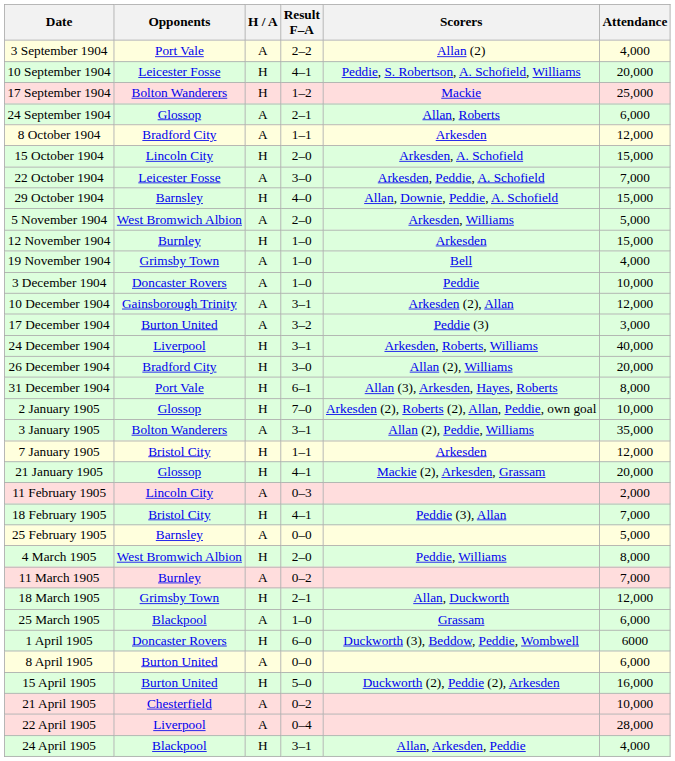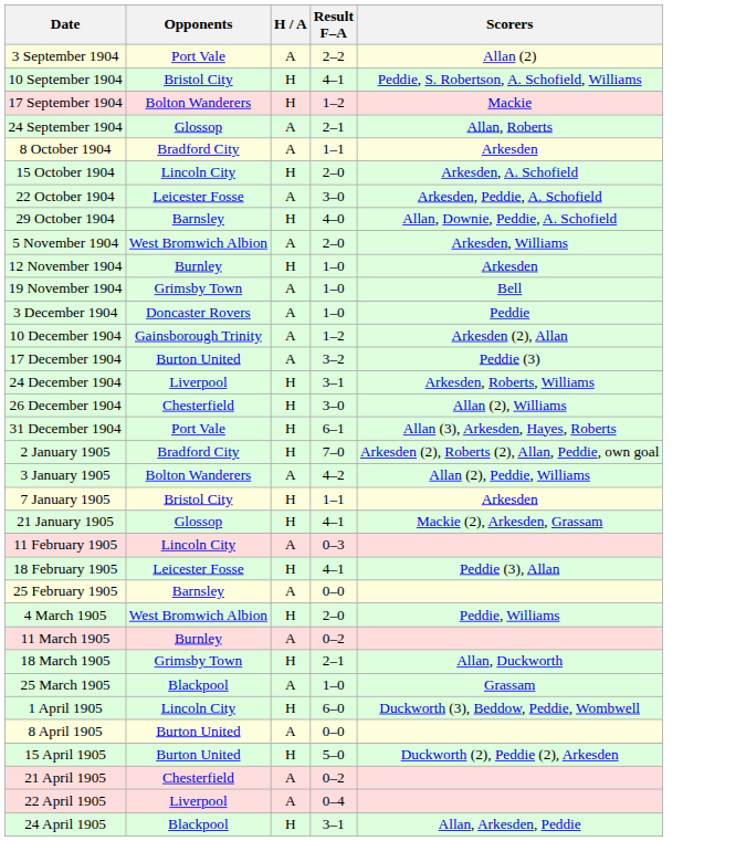- column: Attendance | 4,000 | 20,000 | 25,000 | 6,000 | 12,000 | 15,000 | 7,000 | 15,000 | 5,000 | 15,000 | 4,000 | 10,000 | 12,000 | 3,000 | 40,000 | 20,000 | 8,000 | 10,000 | 35,000 | 12,000 | 20,000 | 2,000 | 7,000 | 5,000 | 8,000 | 7,000 | 12,000 | 6,000 | 6000 | 6,000 | 16,000 | 10,000 | 28,000 | 4,000
10 September 1904 | Opponents: Leicester Fosse -> Bristol City
10 December 1904 | Result F–A: 3–1 -> 1–2
26 December 1904 | Opponents: Bradford City -> Chesterfield
2 January 1905 | Opponents: Glossop -> Bradford City
3 January 1905 | Result F–A: 3–1 -> 4–2
18 February 1905 | Opponents: Bristol City -> Leicester Fosse
1 April 1905 | Opponents: Doncaster Rovers -> Lincoln City
